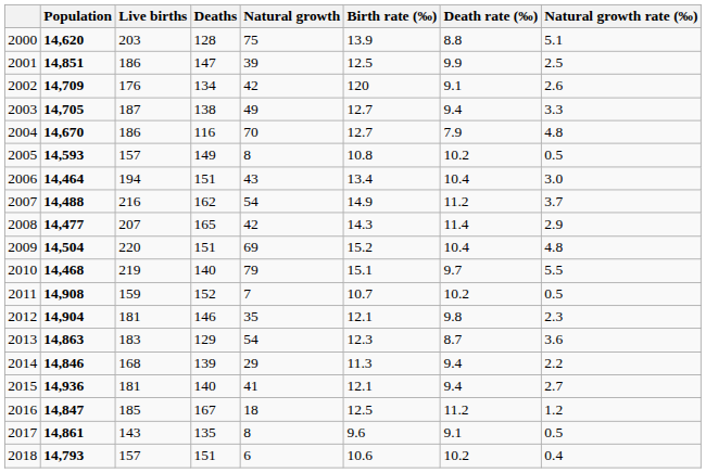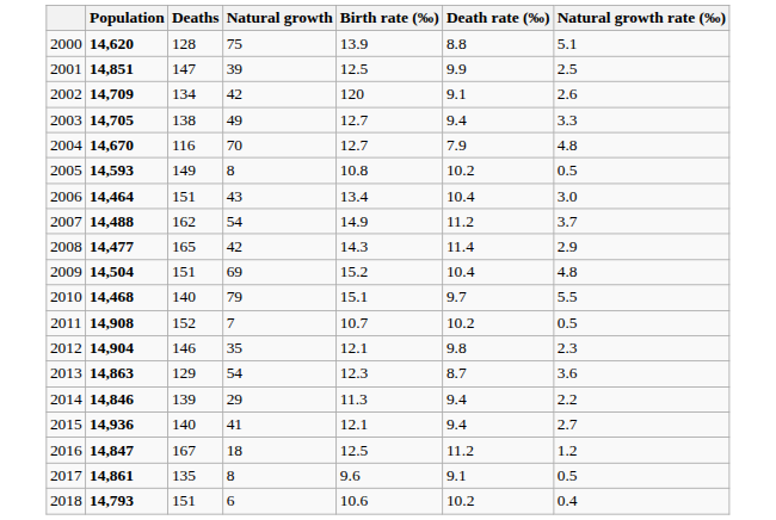- column: Live births | 203 | 186 | 176 | 187 | 186 | 157 | 194 | 216 | 207 | 220 | 219 | 159 | 181 | 183 | 168 | 181 | 185 | 143 | 157
